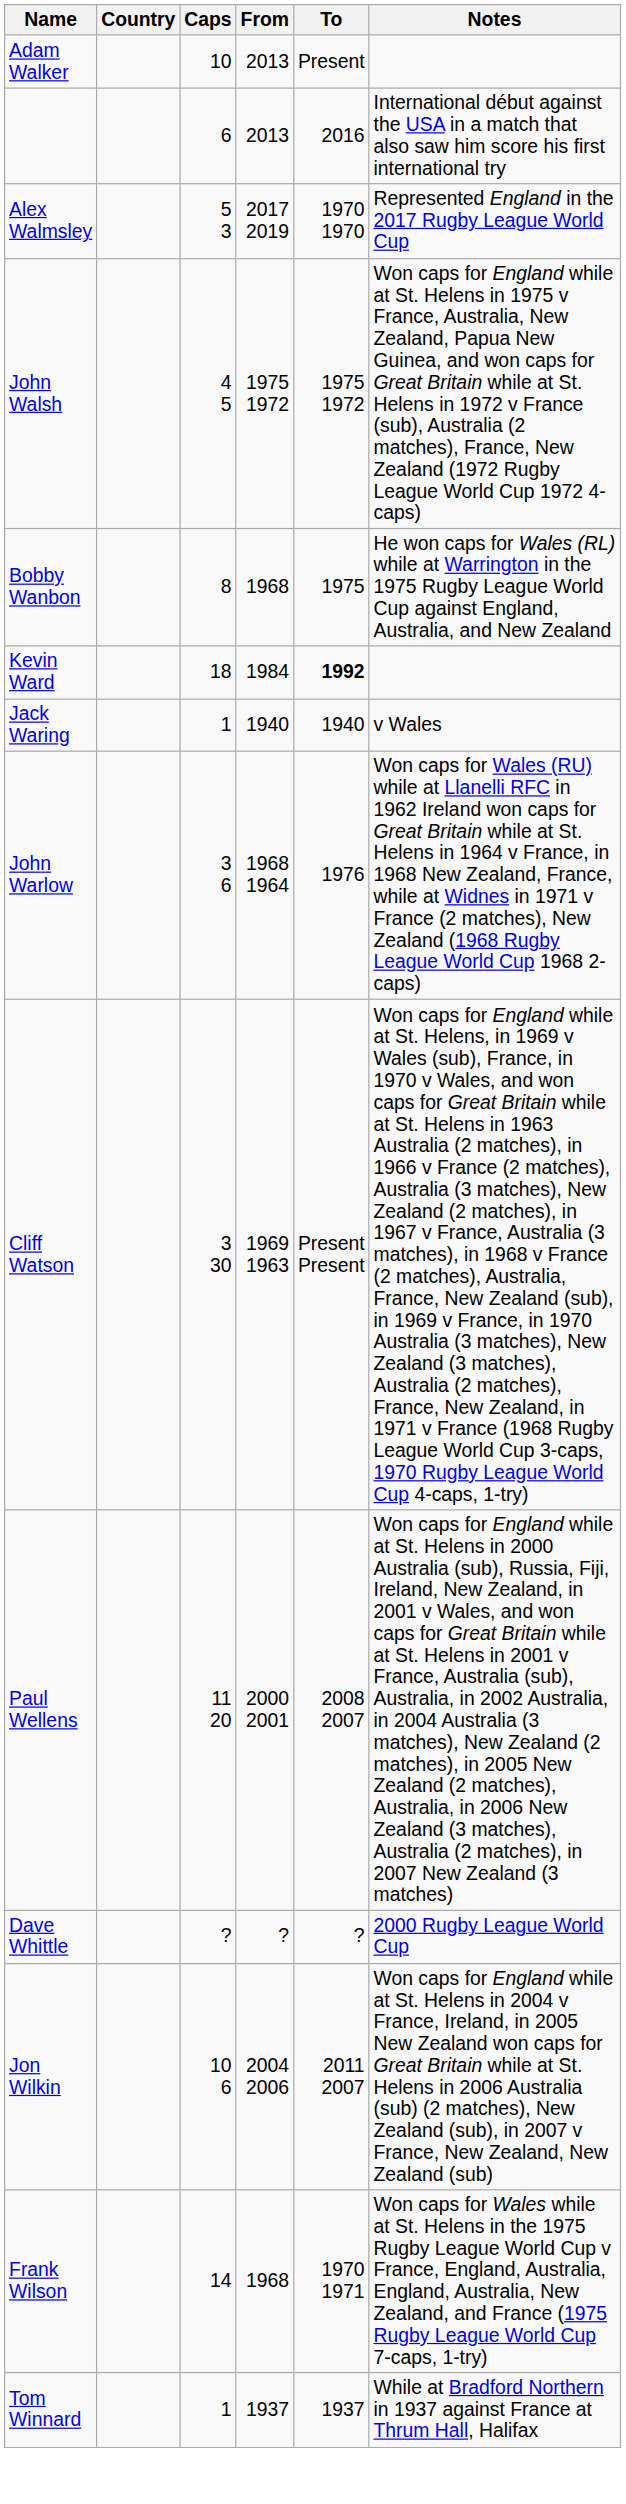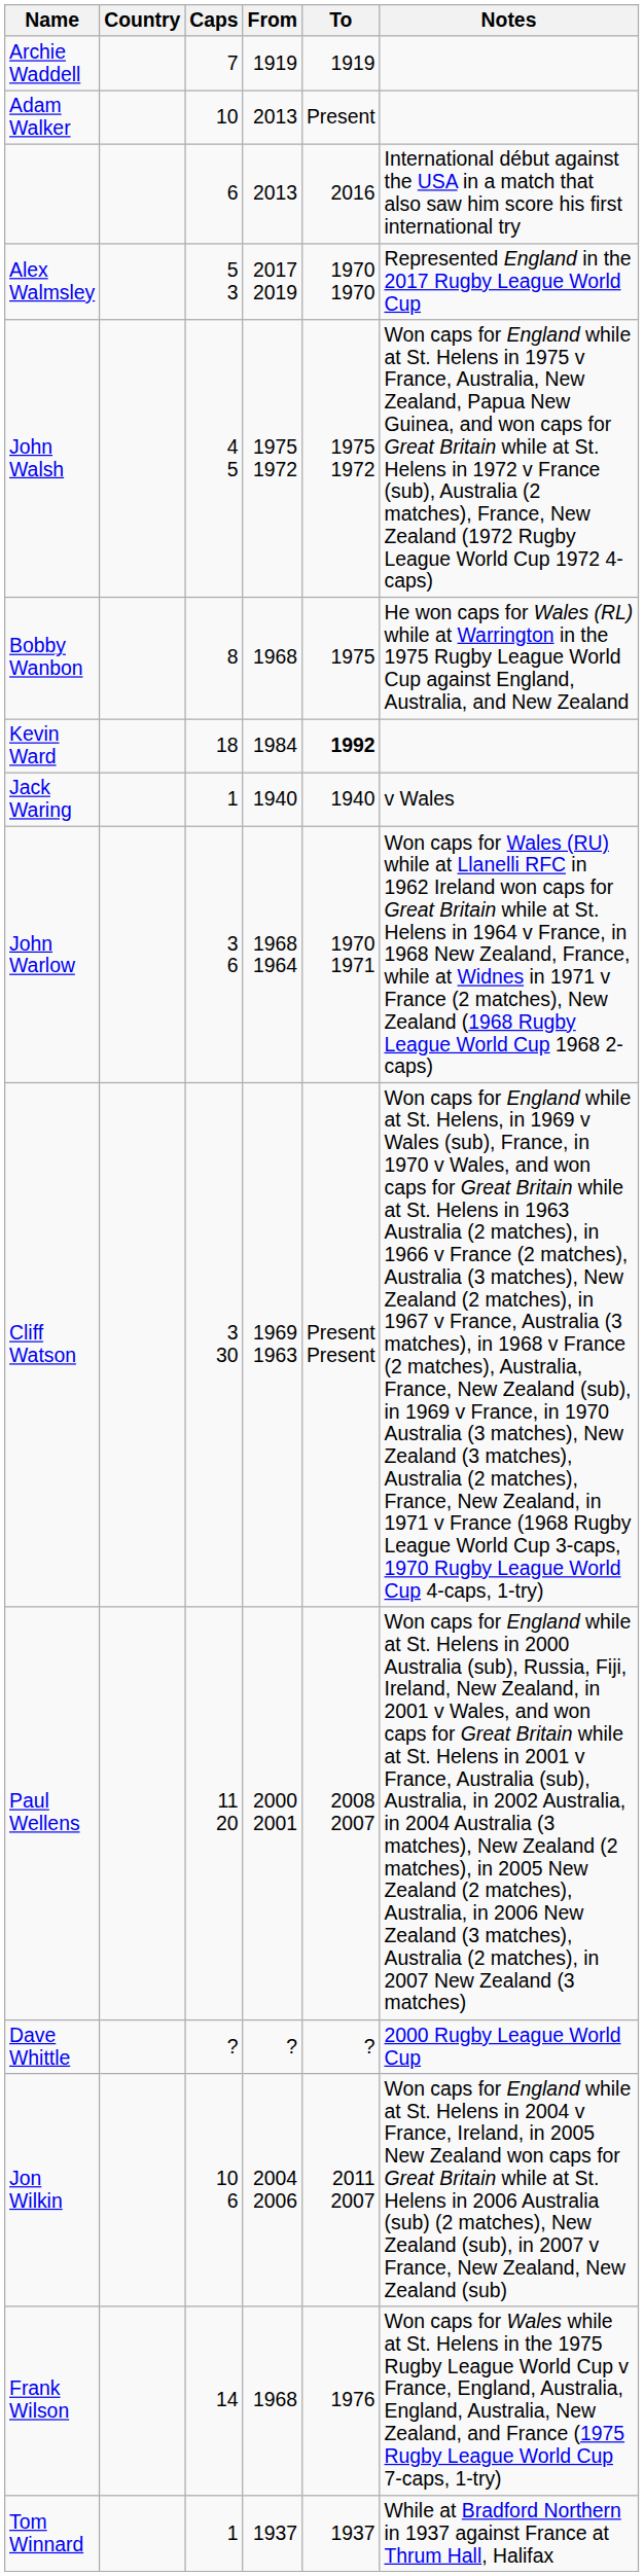+ row: Archie Waddell | 7 | 1919 | 1919
John Warlow | To: 1976 -> 1970 1971
Frank Wilson | To: 1970 1971 -> 1976
